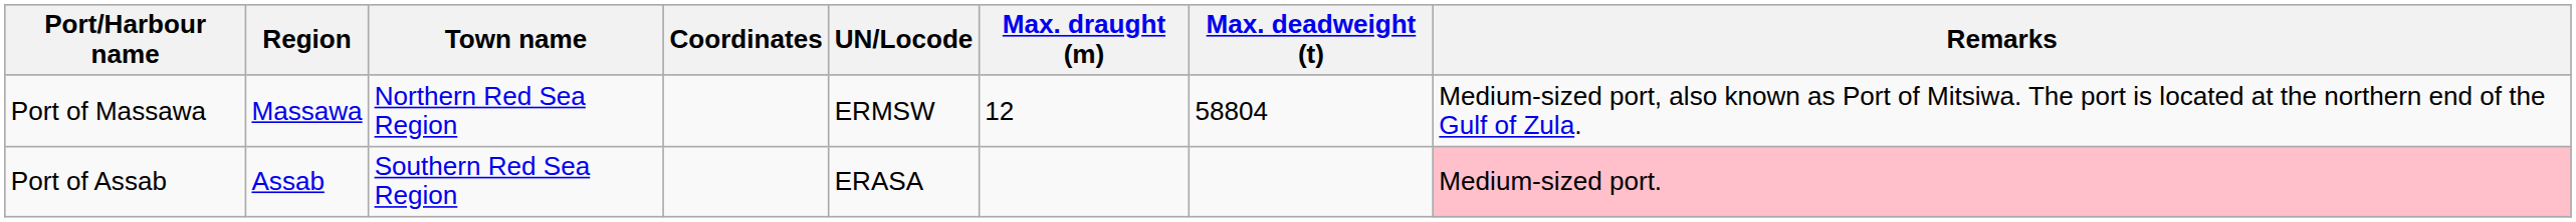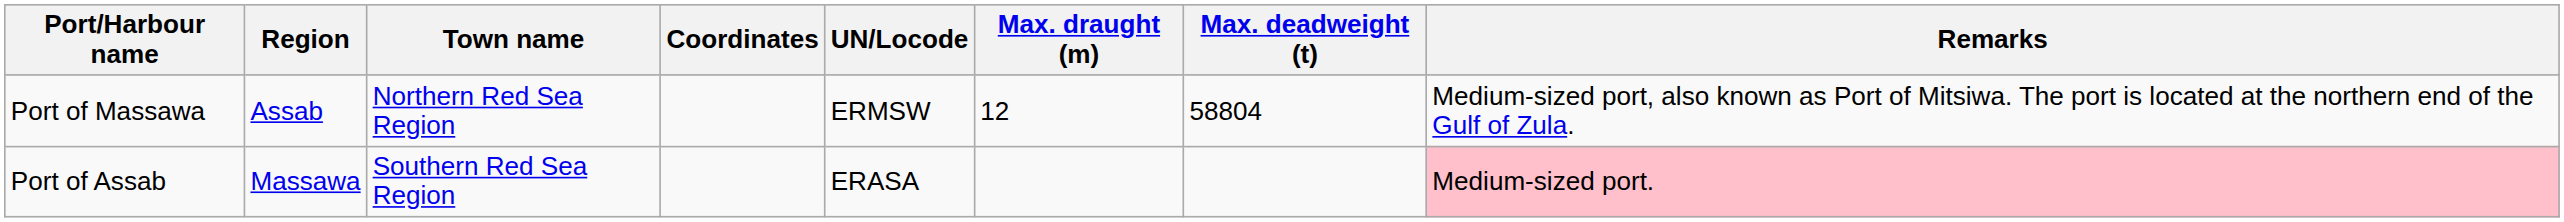Port of Massawa | Region: Massawa -> Assab
Port of Assab | Region: Assab -> Massawa
